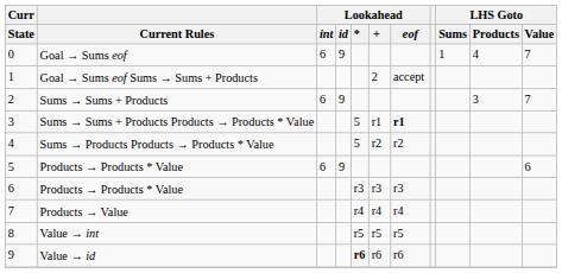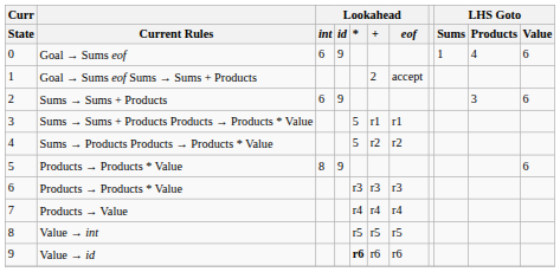Goal → Sums eof | LHS Goto / Value: 7 -> 6
Sums → Sums + Products | LHS Goto / Value: 7 -> 6
Sums → Sums + Products Products → Products * Value | Lookahead / eof: bold -> normal
5 / Products → Products * Value | Lookahead / int: 6 -> 8
